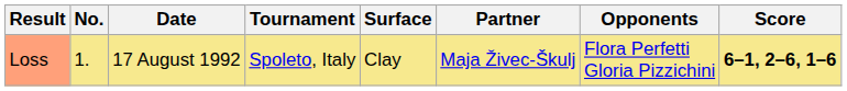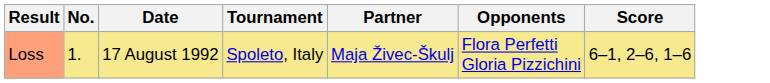- column: Surface | Clay
Loss | Score: bold -> normal
